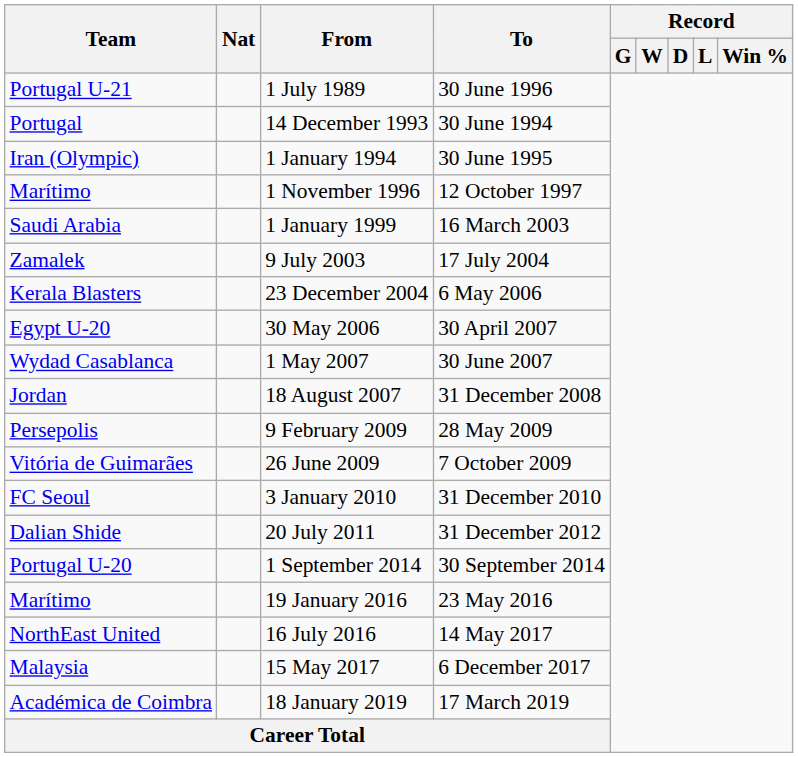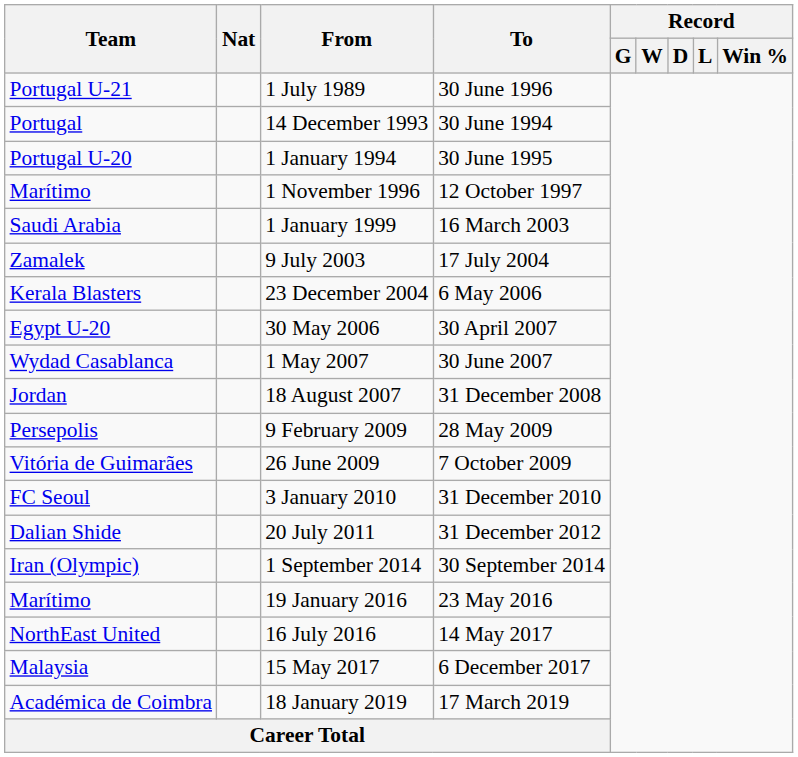1 January 1994 | Team: Iran (Olympic) -> Portugal U-20
1 September 2014 | Team: Portugal U-20 -> Iran (Olympic)
